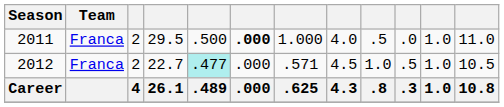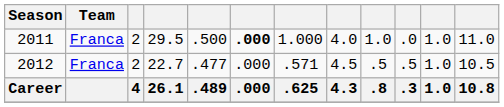2011 | column 9: .5 -> 1.0
2012 | column 5: paleturquoise background -> no background
2012 | column 9: 1.0 -> .5
